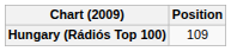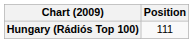Hungary (Rádiós Top 100) | Position: 109 -> 111
